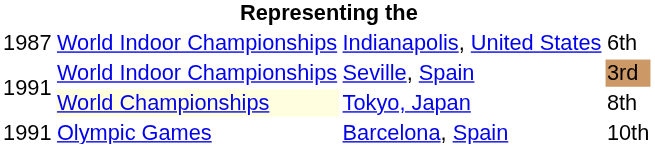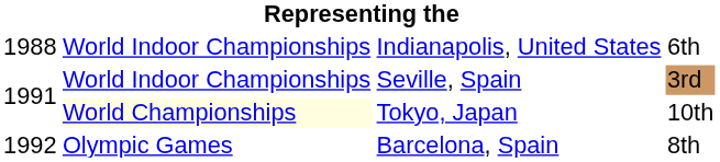Indianapolis, United States | column 1: 1987 -> 1988
Tokyo, Japan | column 4: 8th -> 10th
Barcelona, Spain | column 1: 1991 -> 1992
Barcelona, Spain | column 4: 10th -> 8th
